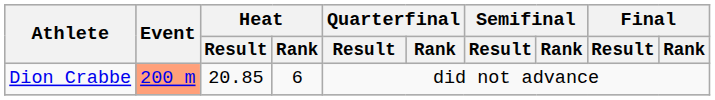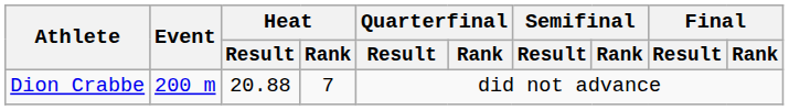Dion Crabbe | Event: lightsalmon background -> no background
Dion Crabbe | Heat / Result: 20.85 -> 20.88
Dion Crabbe | Heat / Rank: 6 -> 7
